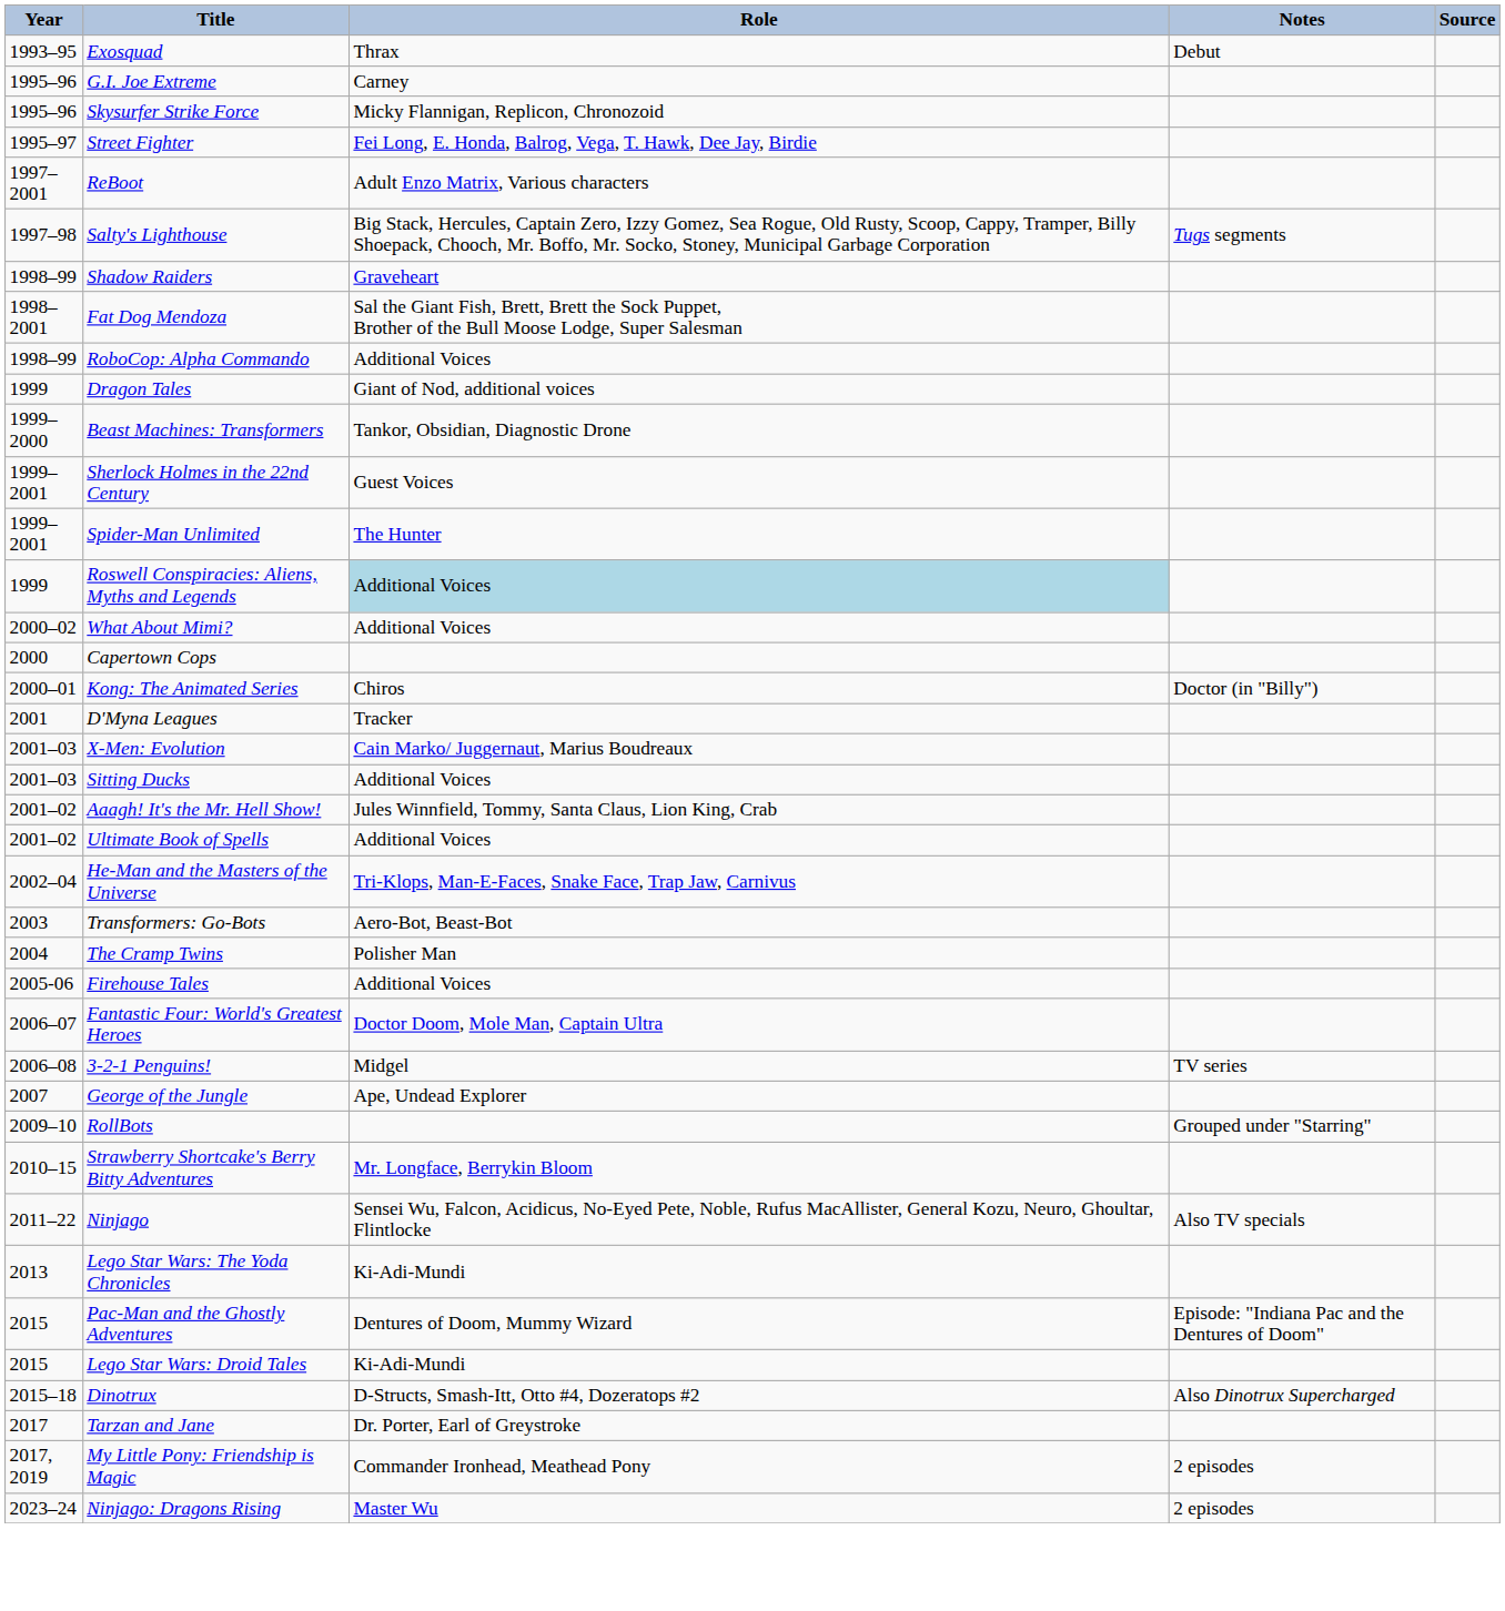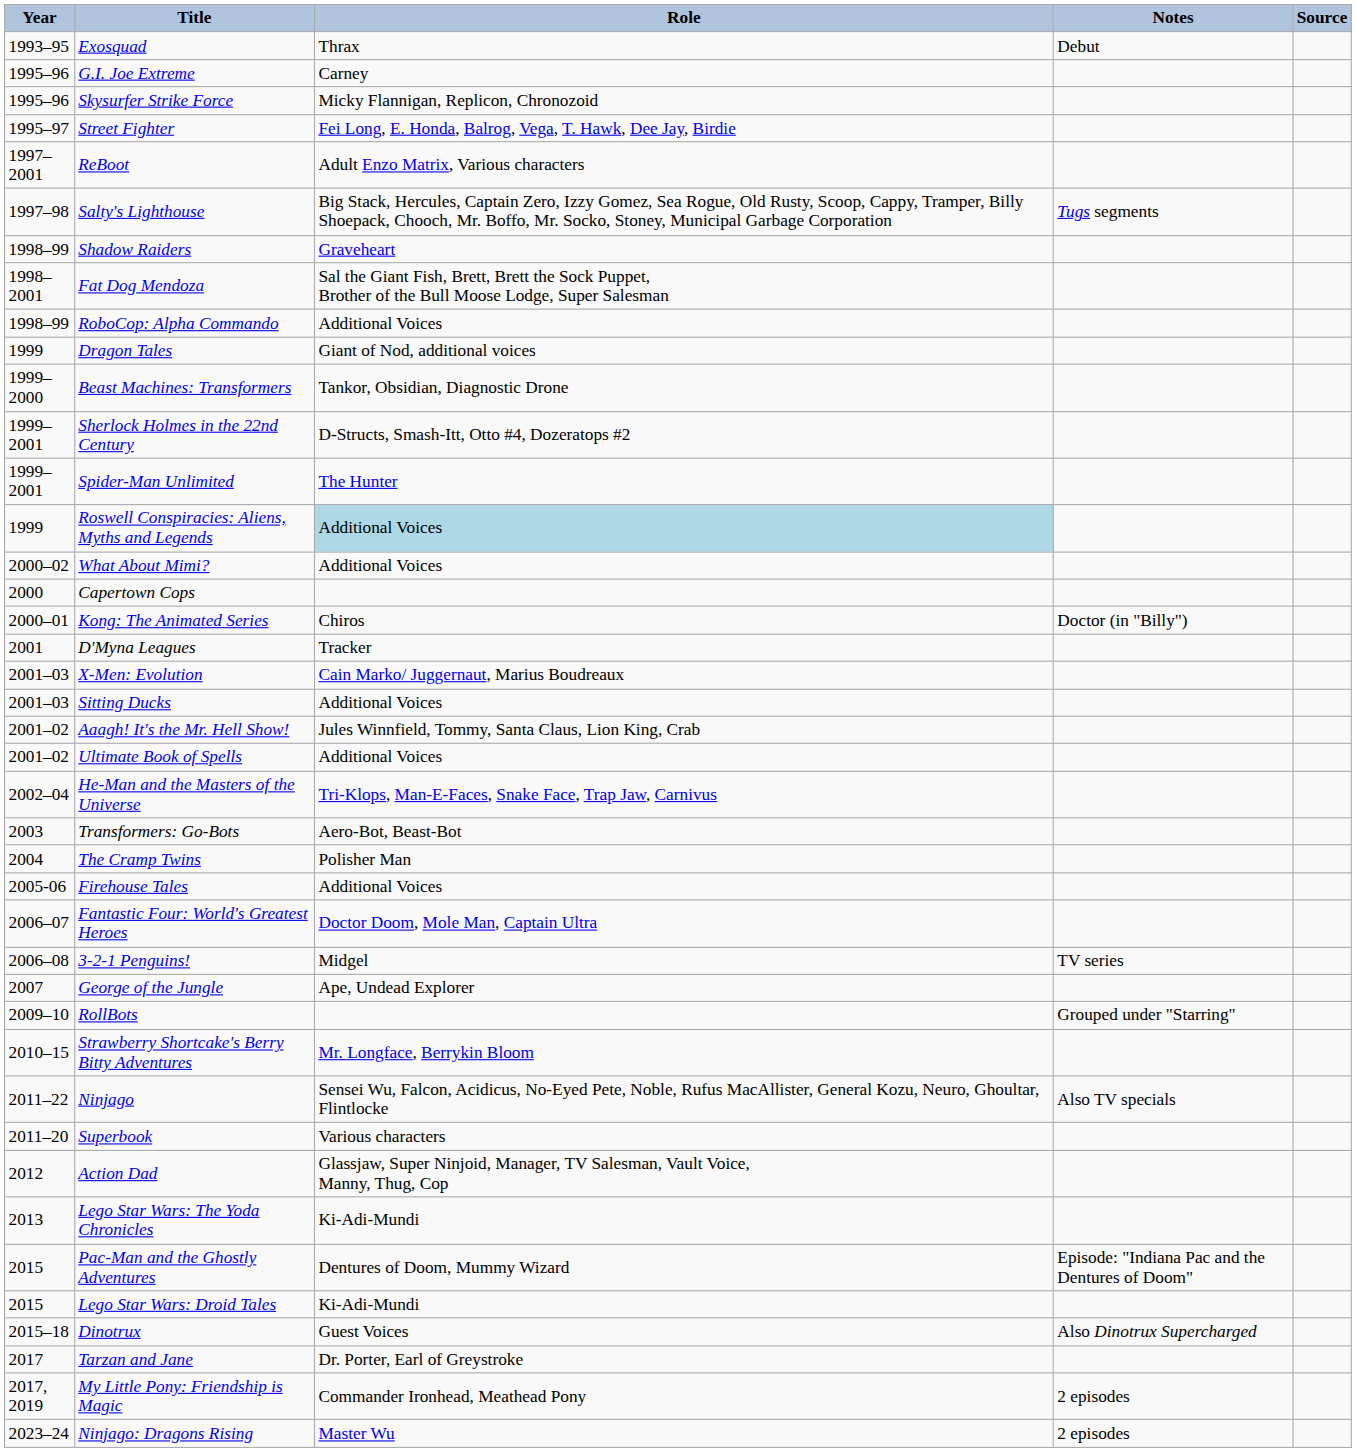Sherlock Holmes in the 22nd Century | Role: Guest Voices -> D-Structs, Smash-Itt, Otto #4, Dozeratops #2
+ row: 2011–20 | Superbook | Various characters
+ row: 2012 | Action Dad | Glassjaw, Super Ninjoid, Manager, TV Salesman, Vault Voice, Manny, Thug, Cop
Dinotrux | Role: D-Structs, Smash-Itt, Otto #4, Dozeratops #2 -> Guest Voices
